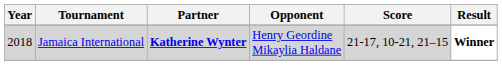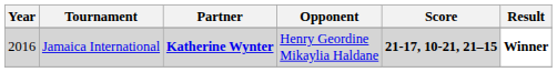Jamaica International | Year: 2018 -> 2016
Jamaica International | Score: normal -> bold
